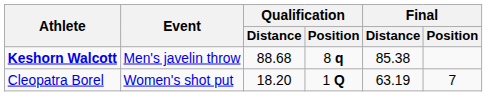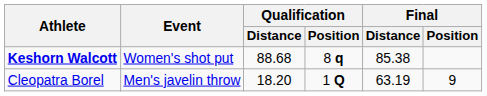Keshorn Walcott | Event: Men's javelin throw -> Women's shot put
Cleopatra Borel | Event: Women's shot put -> Men's javelin throw
Cleopatra Borel | Final / Position: 7 -> 9
